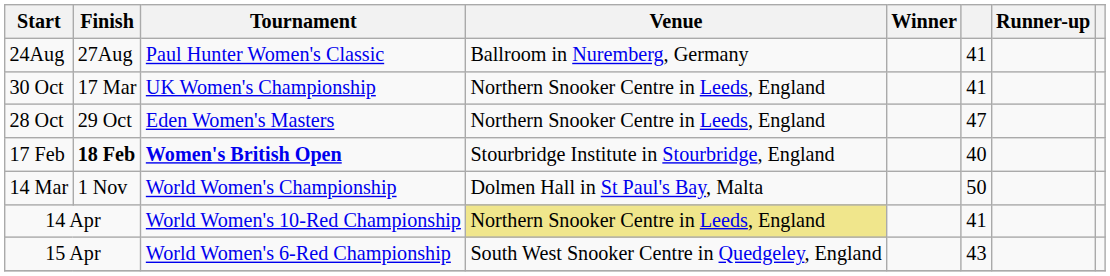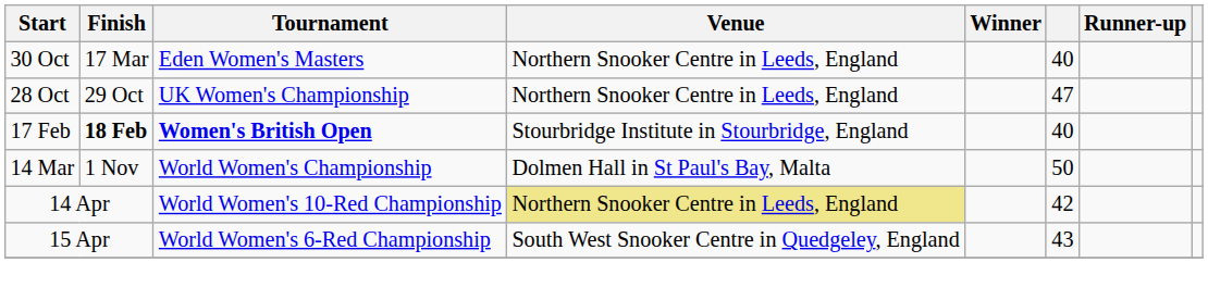- row: 24Aug | 27Aug | Paul Hunter Women's Classic | Ballroom in Nuremberg, Germany | 41
30 Oct | Tournament: UK Women's Championship -> Eden Women's Masters
30 Oct | column 6: 41 -> 40
28 Oct | Tournament: Eden Women's Masters -> UK Women's Championship
14 Apr | column 6: 41 -> 42
